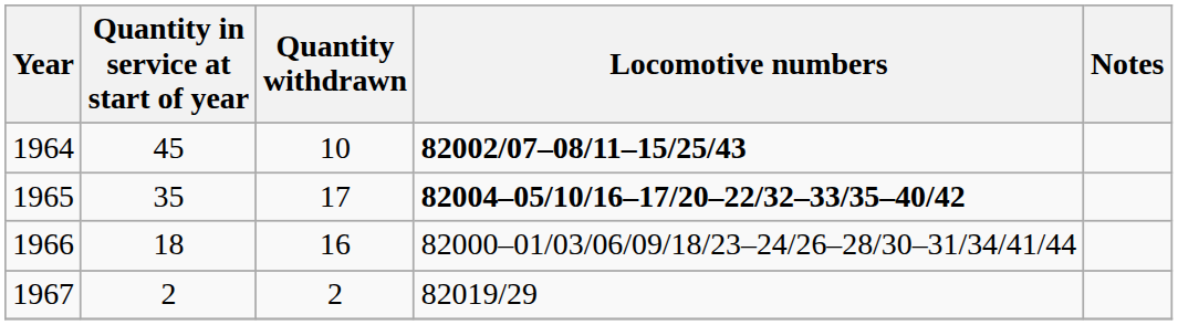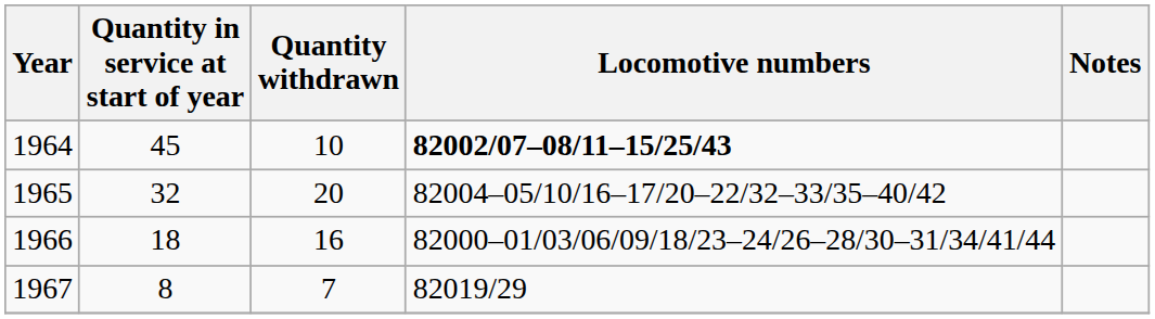1965 | Quantity in service at start of year: 35 -> 32
1965 | Quantity withdrawn: 17 -> 20
1965 | Locomotive numbers: bold -> normal
1967 | Quantity in service at start of year: 2 -> 8
1967 | Quantity withdrawn: 2 -> 7
